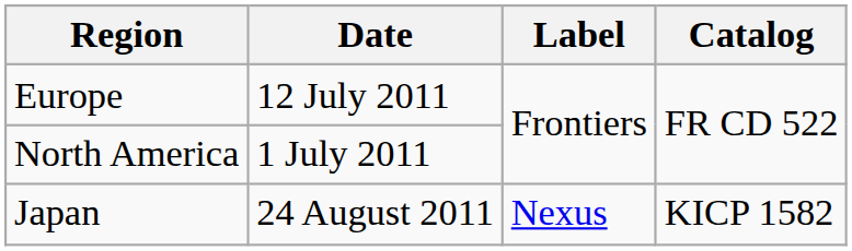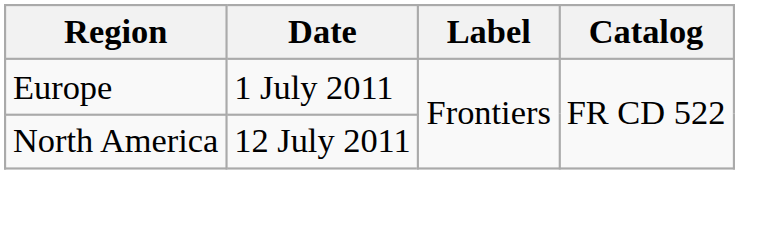Europe | Date: 12 July 2011 -> 1 July 2011
North America | Date: 1 July 2011 -> 12 July 2011
- row: Japan | 24 August 2011 | Nexus | KICP 1582
